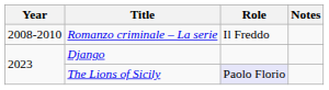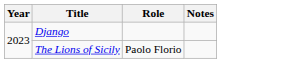- row: 2008-2010 | Romanzo criminale – La serie | Il Freddo
The Lions of Sicily | Role: lavender background -> no background
